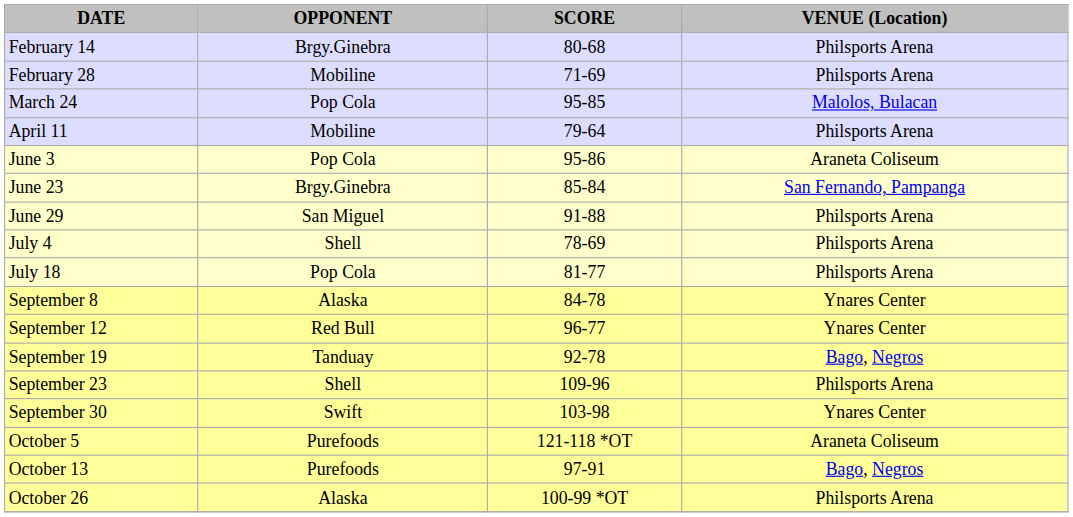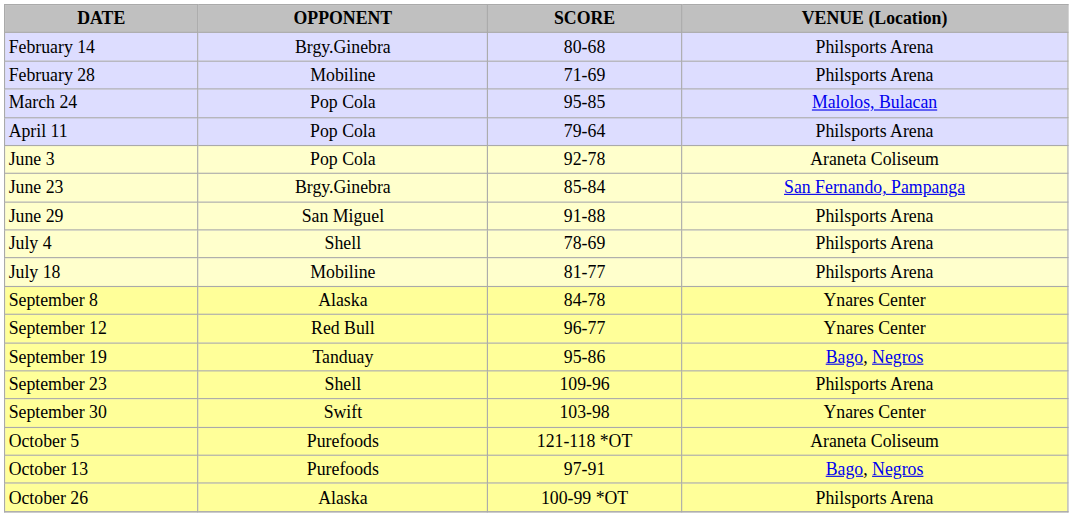April 11 | OPPONENT: Mobiline -> Pop Cola
June 3 | SCORE: 95-86 -> 92-78
July 18 | OPPONENT: Pop Cola -> Mobiline
September 19 | SCORE: 92-78 -> 95-86
